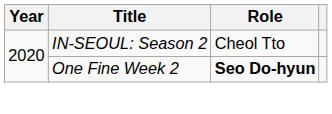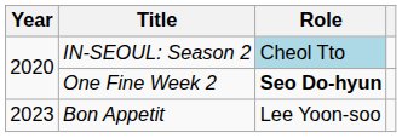IN-SEOUL: Season 2 | Role: no background -> lightblue background
+ row: 2023 | Bon Appetit | Lee Yoon-soo
